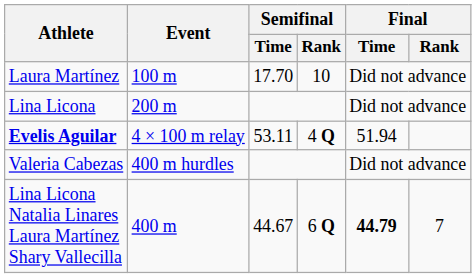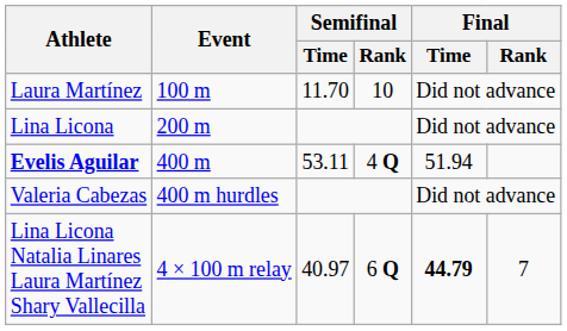Laura Martínez | Semifinal / Time: 17.70 -> 11.70
Evelis Aguilar | Event: 4 × 100 m relay -> 400 m
Lina Licona Natalia Linares Laura Martínez Shary Vallecilla | Event: 400 m -> 4 × 100 m relay
Lina Licona Natalia Linares Laura Martínez Shary Vallecilla | Semifinal / Time: 44.67 -> 40.97
